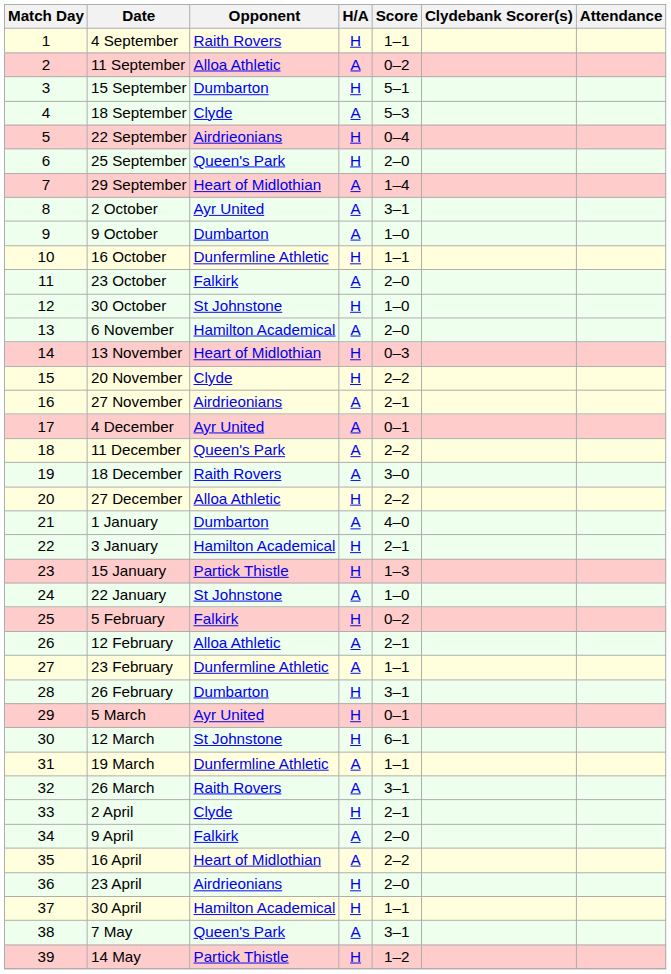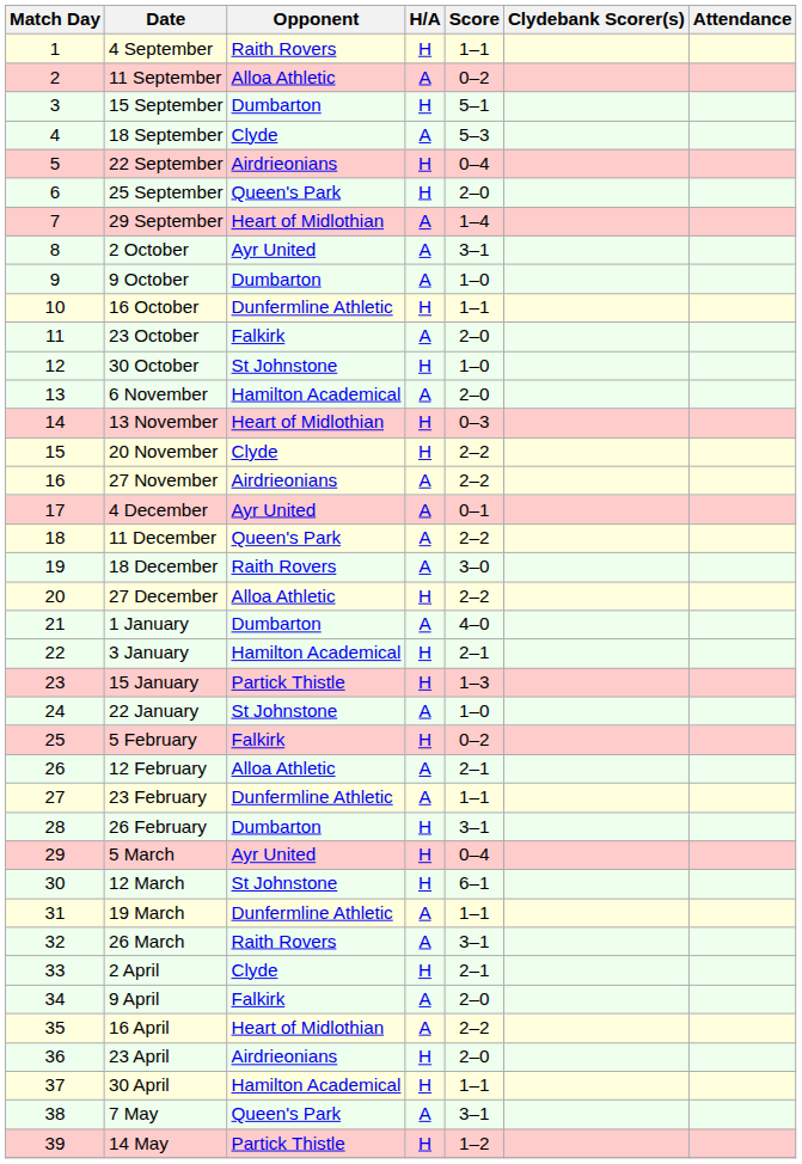27 November | Score: 2–1 -> 2–2
5 March | Score: 0–1 -> 0–4
